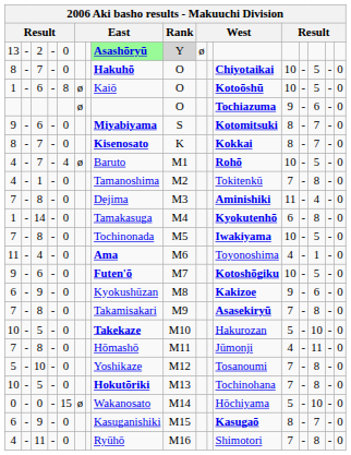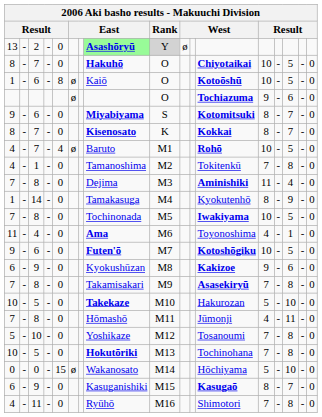14 | column 12: bold -> normal
14 | column 13: 6 -> 8
14 | column 15: 8 -> 9
